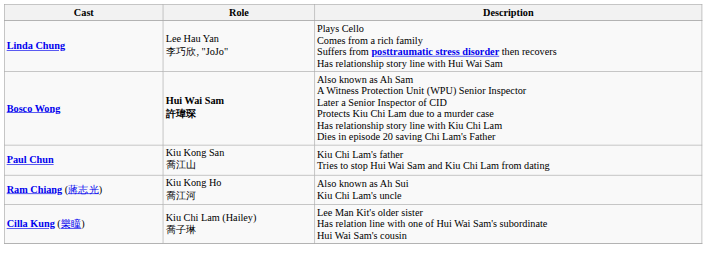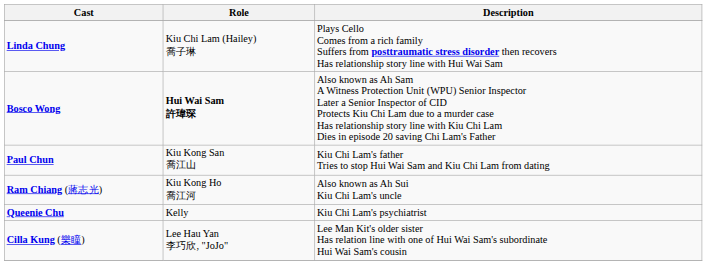Linda Chung | Role: Lee Hau Yan 李巧欣, "JoJo" -> Kiu Chi Lam (Hailey) 喬子琳
+ row: Queenie Chu | Kelly | Kiu Chi Lam's psychiatrist
Cilla Kung (樂瞳) | Role: Kiu Chi Lam (Hailey) 喬子琳 -> Lee Hau Yan 李巧欣, "JoJo"
